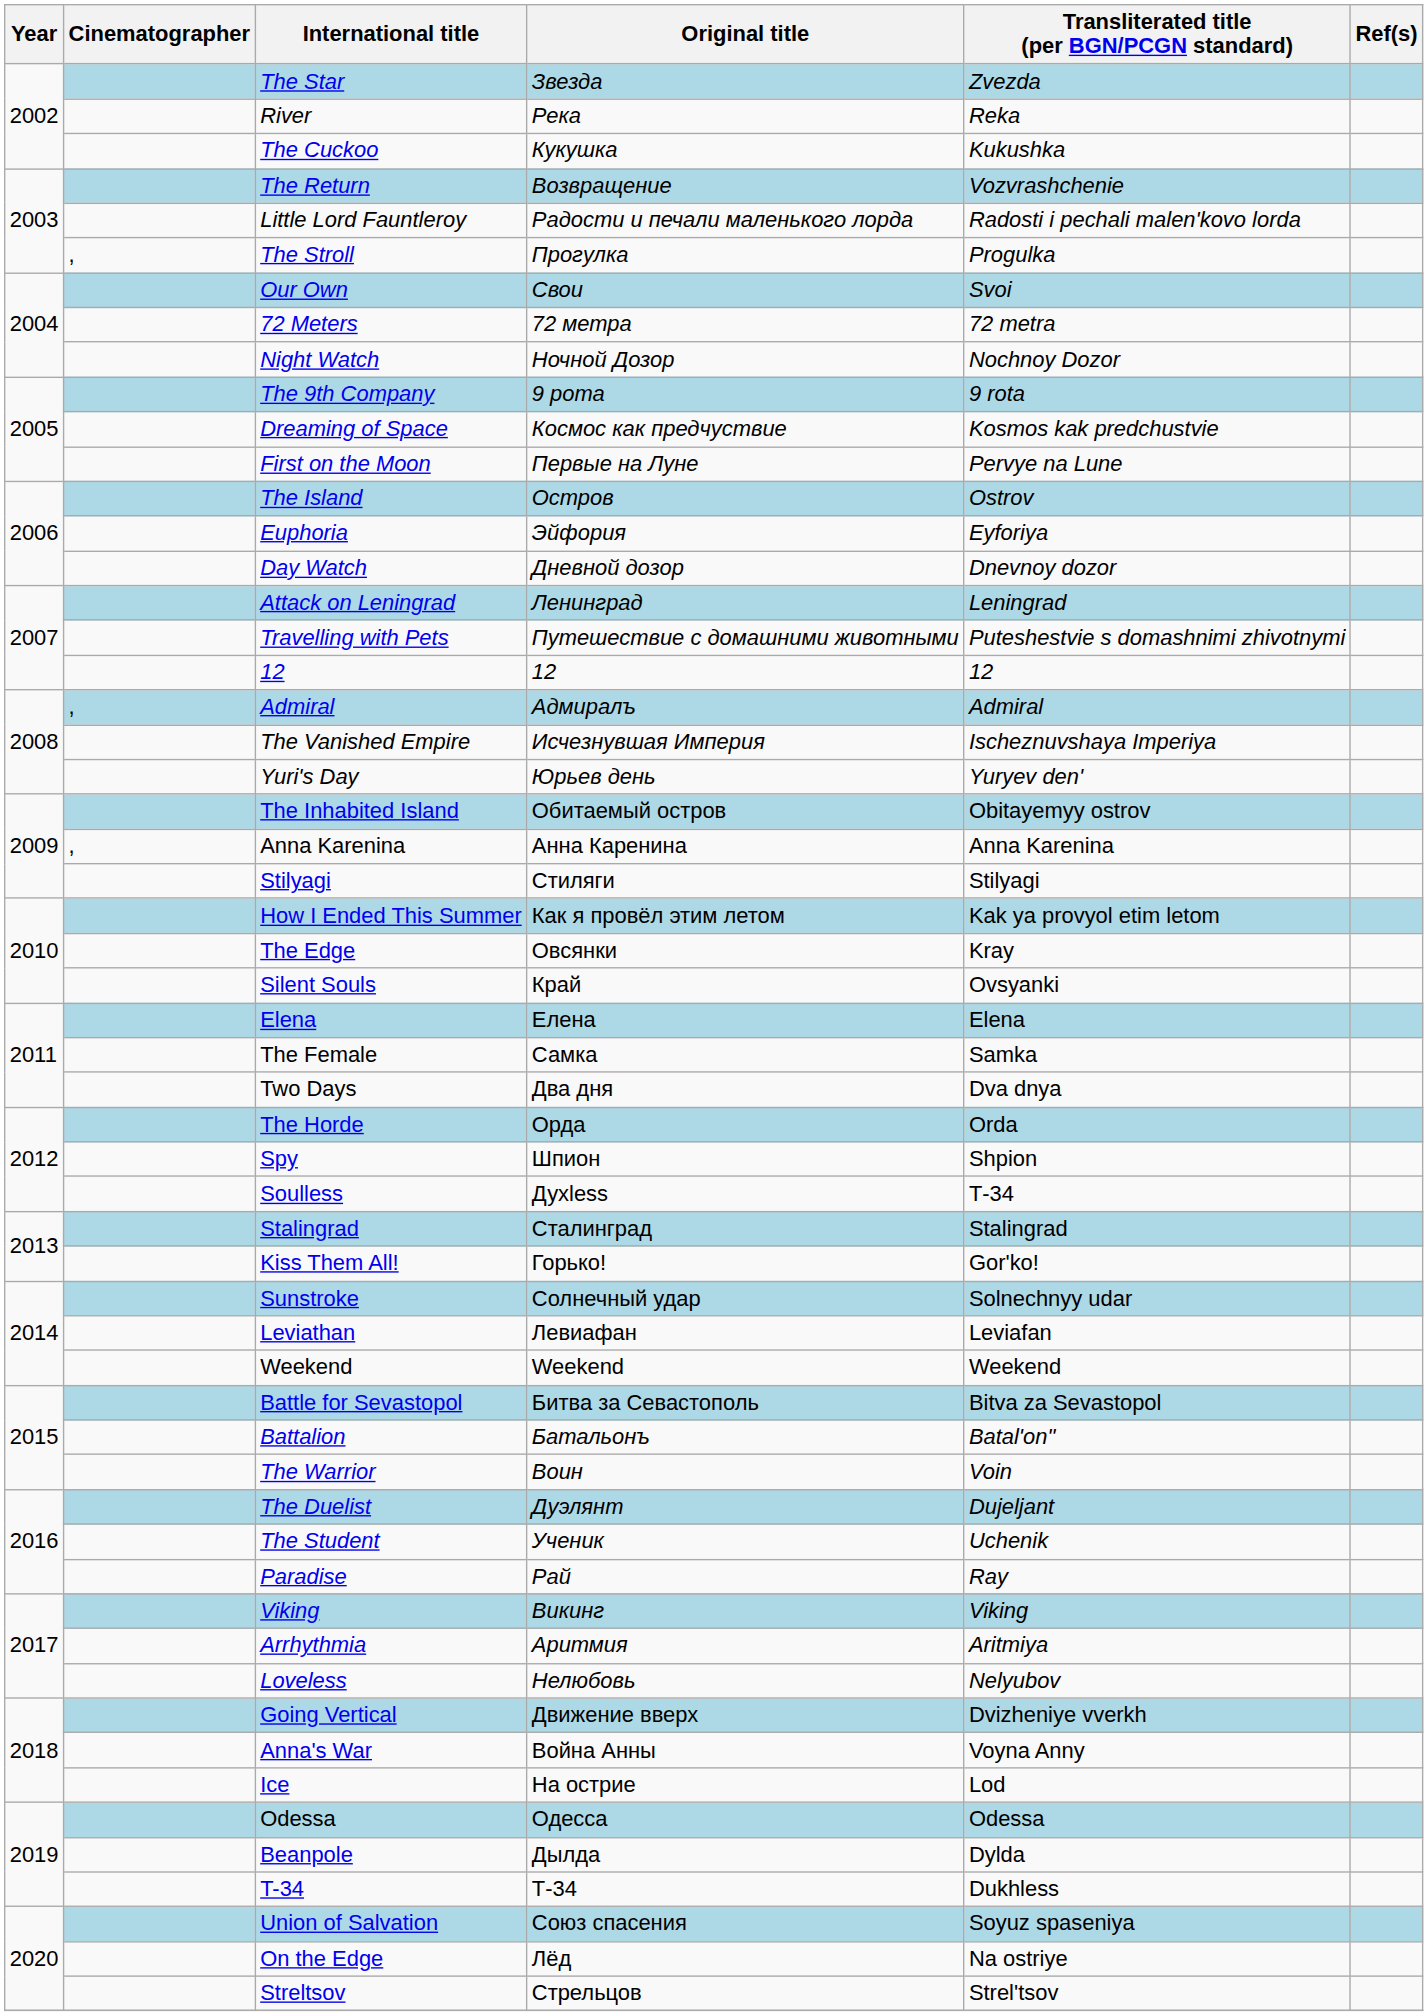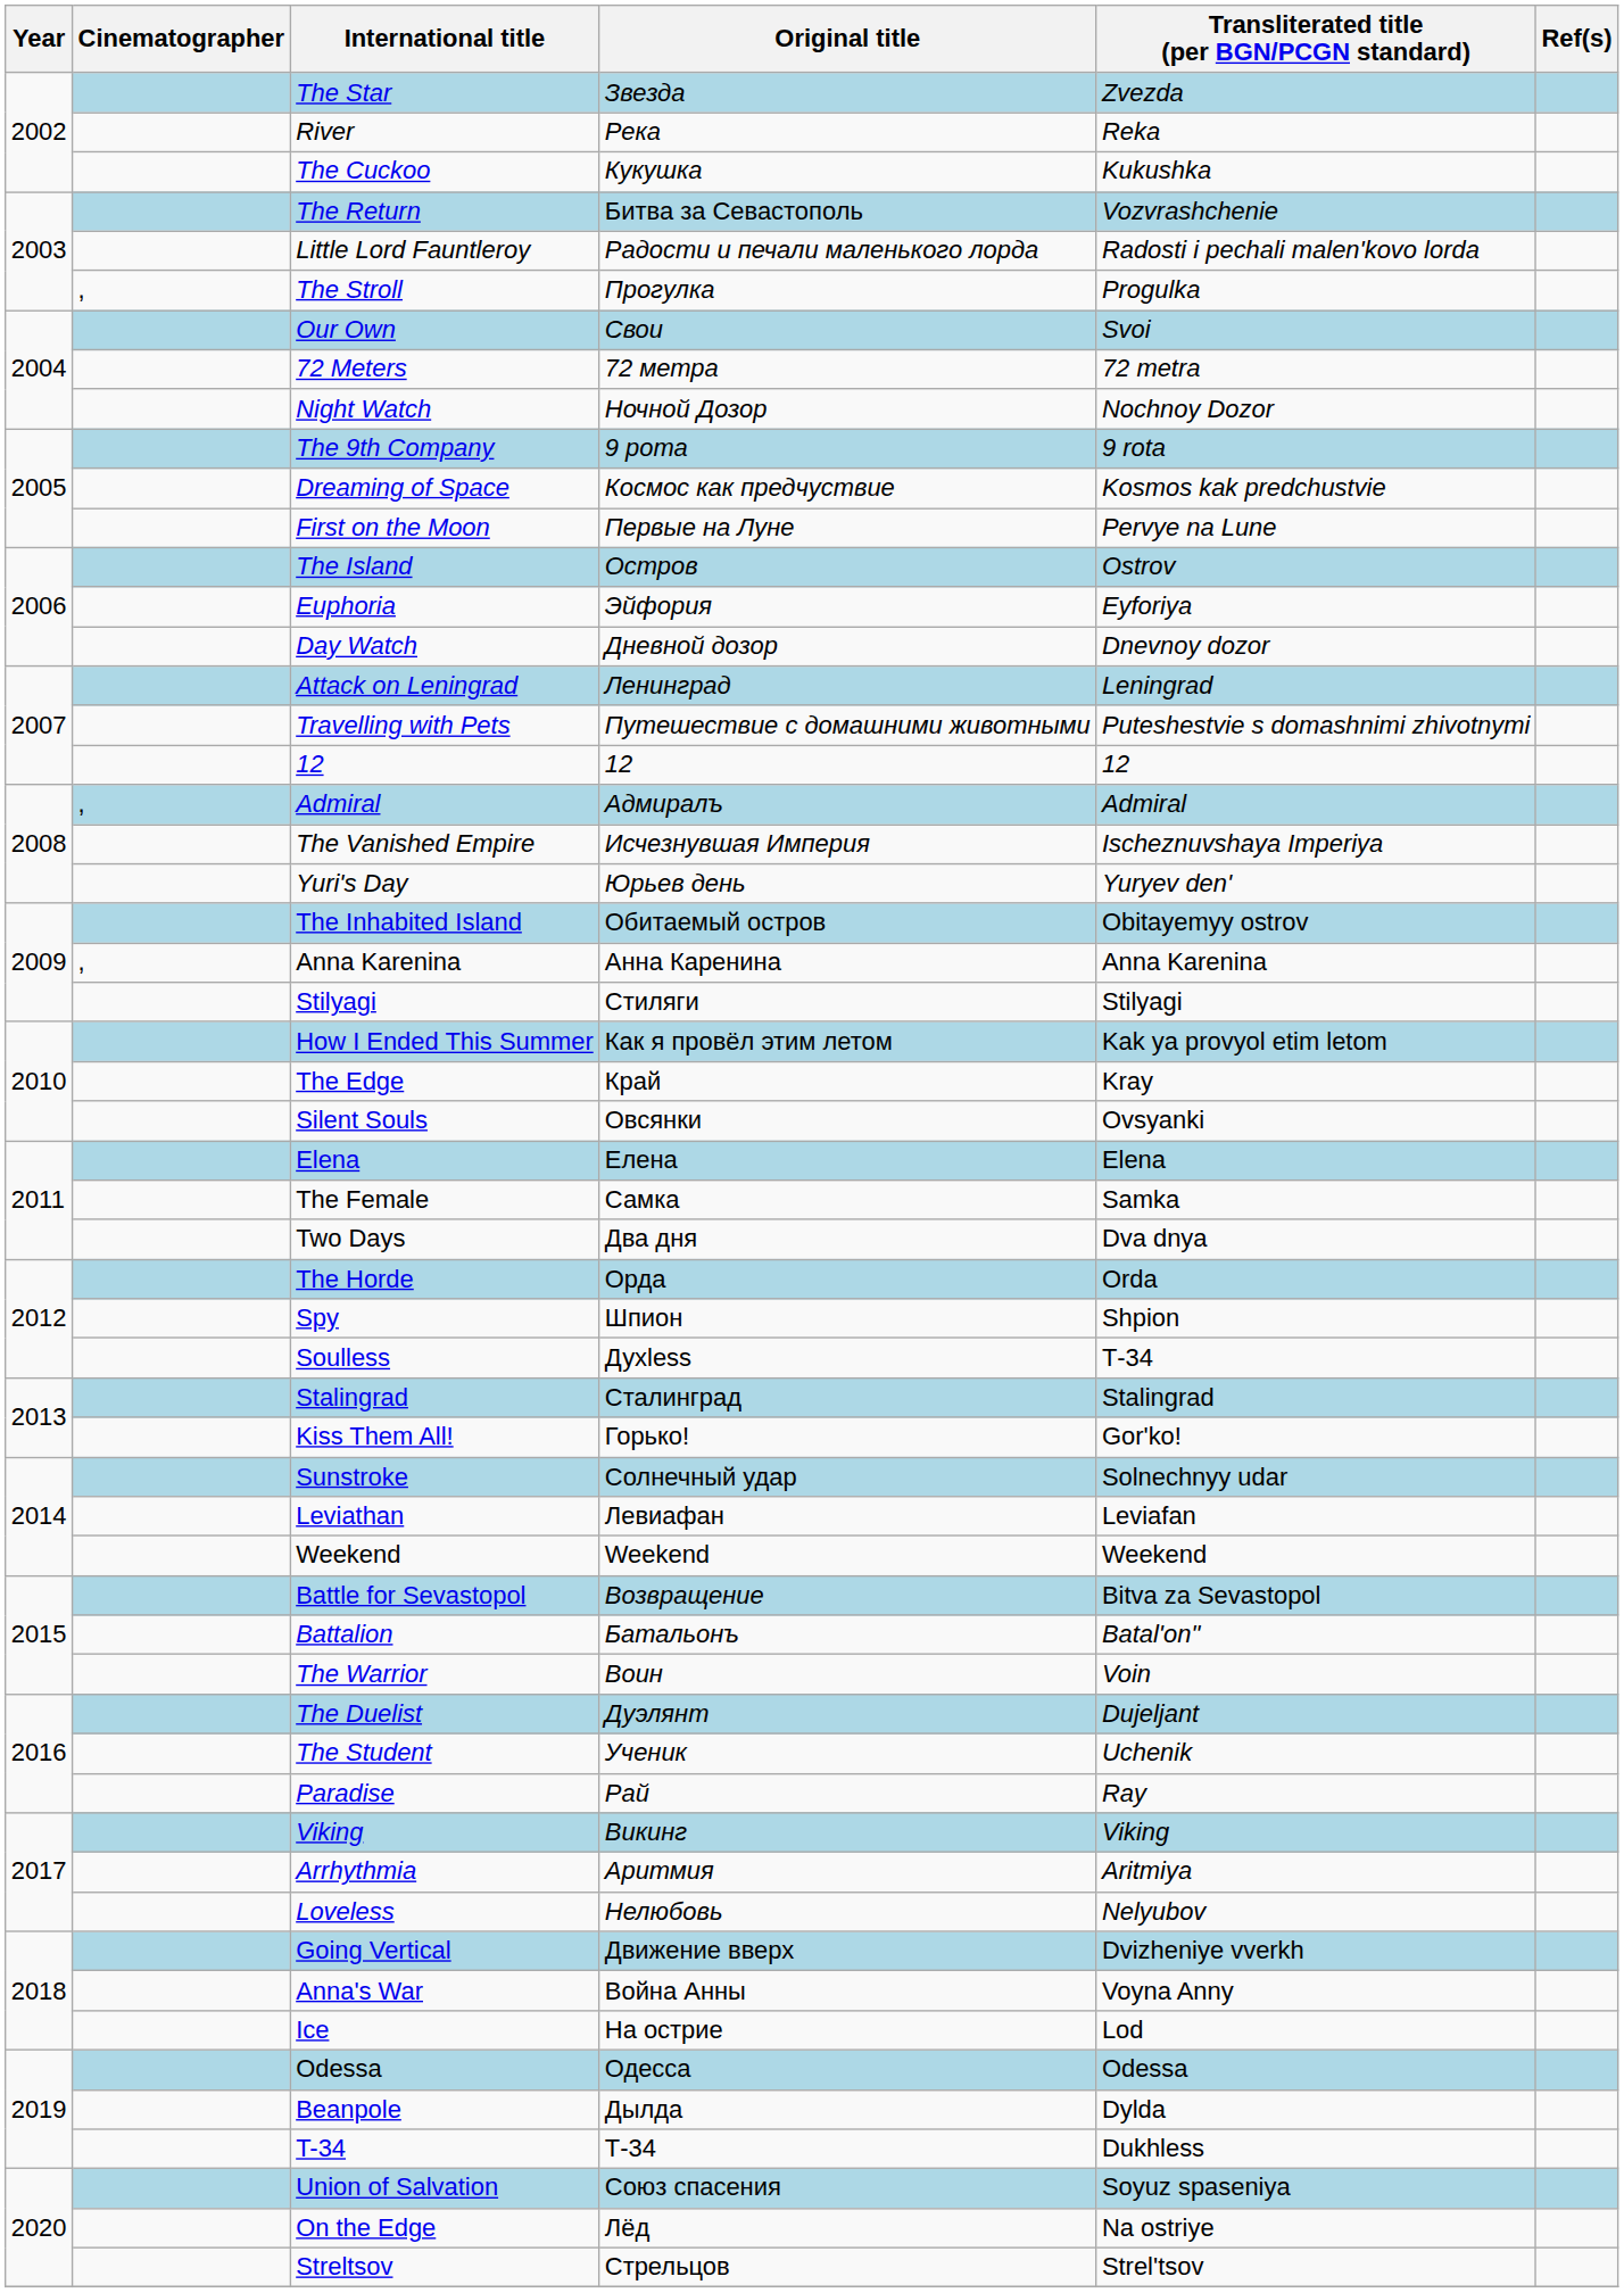The Return | Original title: Возвращение -> Битва за Севастополь
The Edge | Original title: Овсянки -> Край
Silent Souls | Original title: Край -> Овсянки
Battle for Sevastopol | Original title: Битва за Севастополь -> Возвращение
